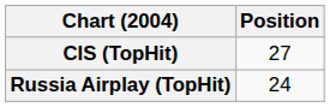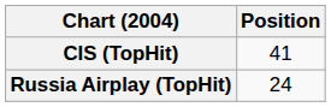CIS (TopHit) | Position: 27 -> 41
